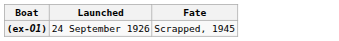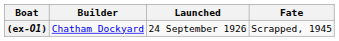+ column: Builder | Chatham Dockyard
